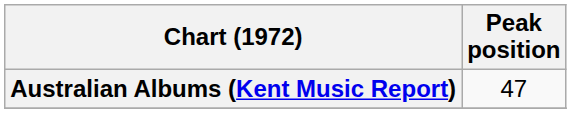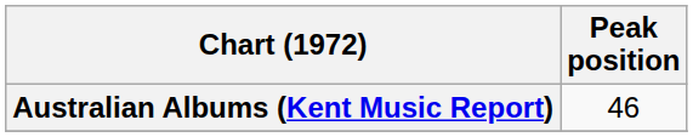Australian Albums (Kent Music Report) | Peak position: 47 -> 46
